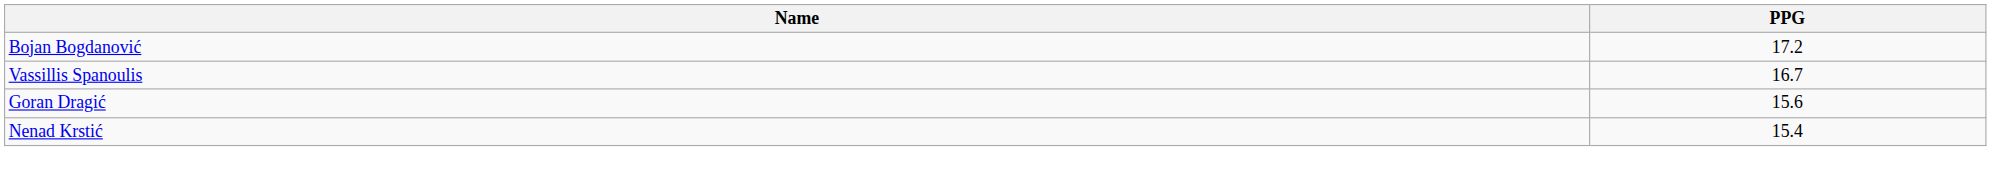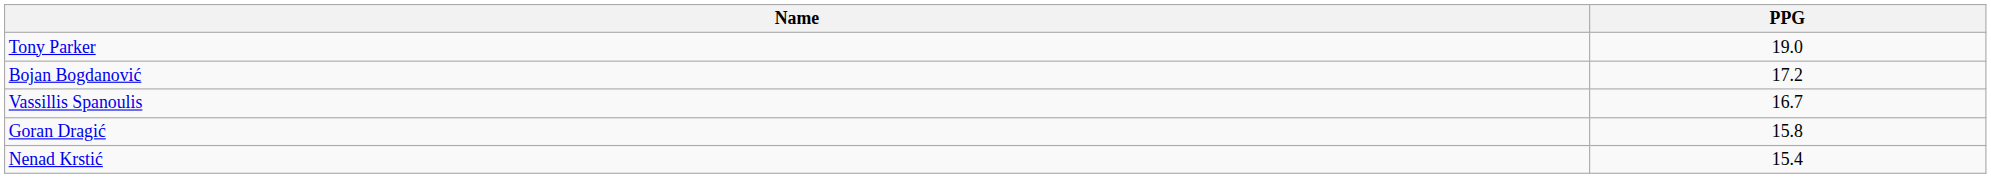+ row: Tony Parker | 19.0
Goran Dragić | PPG: 15.6 -> 15.8
